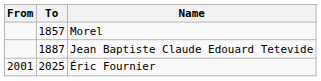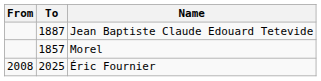rows swapped: Morel <-> Jean Baptiste Claude Edouard Tetevide
Éric Fournier | From: 2001 -> 2008
